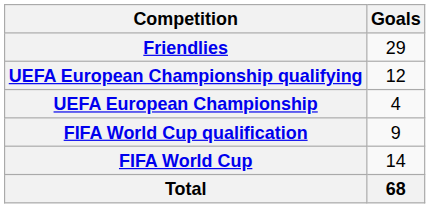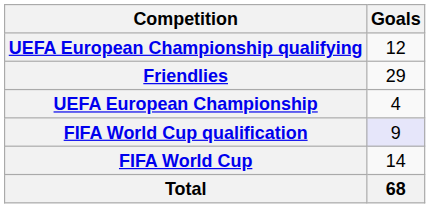rows swapped: Friendlies <-> UEFA European Championship qualifying
FIFA World Cup qualification | Goals: no background -> lavender background
